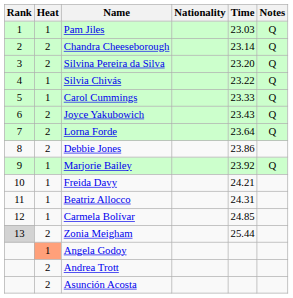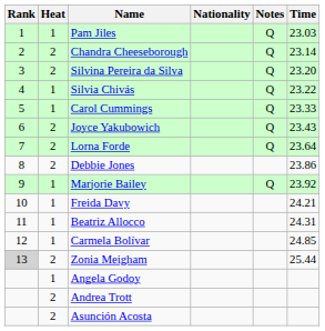columns swapped: Time <-> Notes
Angela Godoy | Heat: lightsalmon background -> no background
